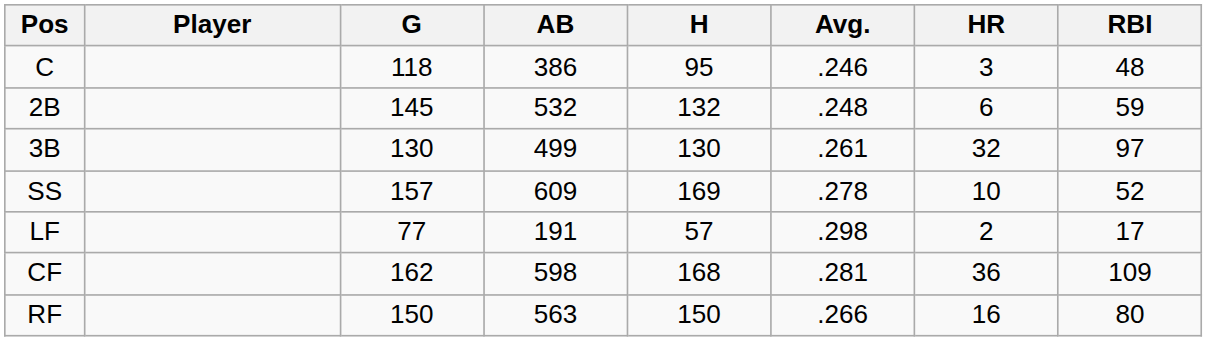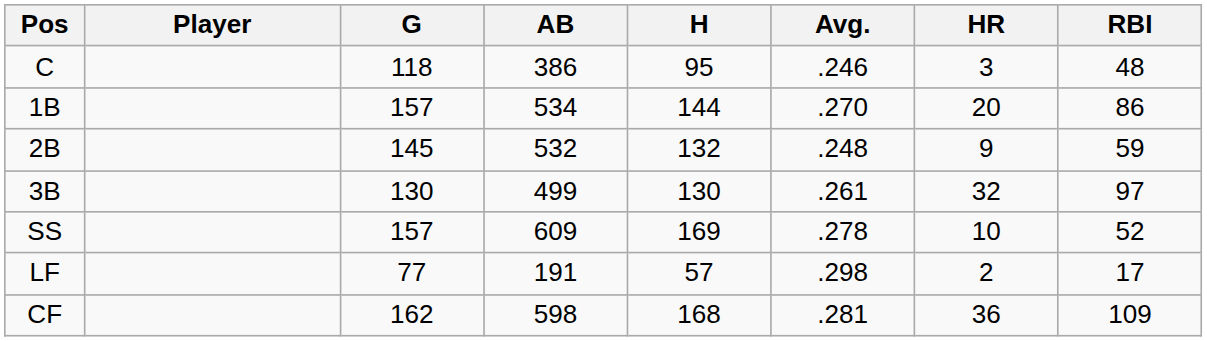+ row: 1B | 157 | 534 | 144 | .270 | 20 | 86
2B | HR: 6 -> 9
- row: RF | 150 | 563 | 150 | .266 | 16 | 80
